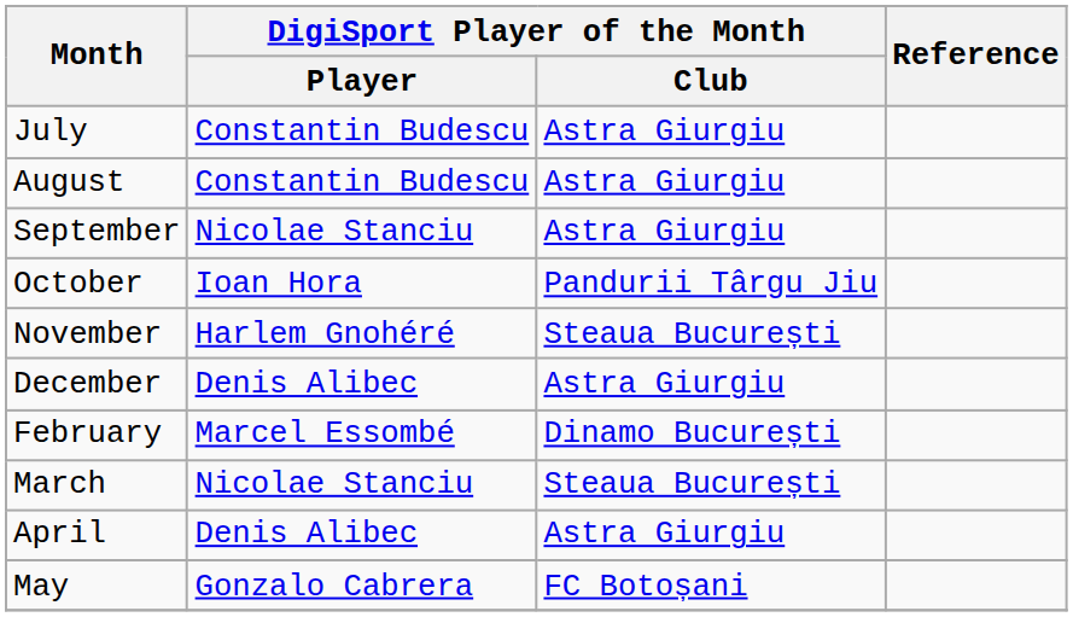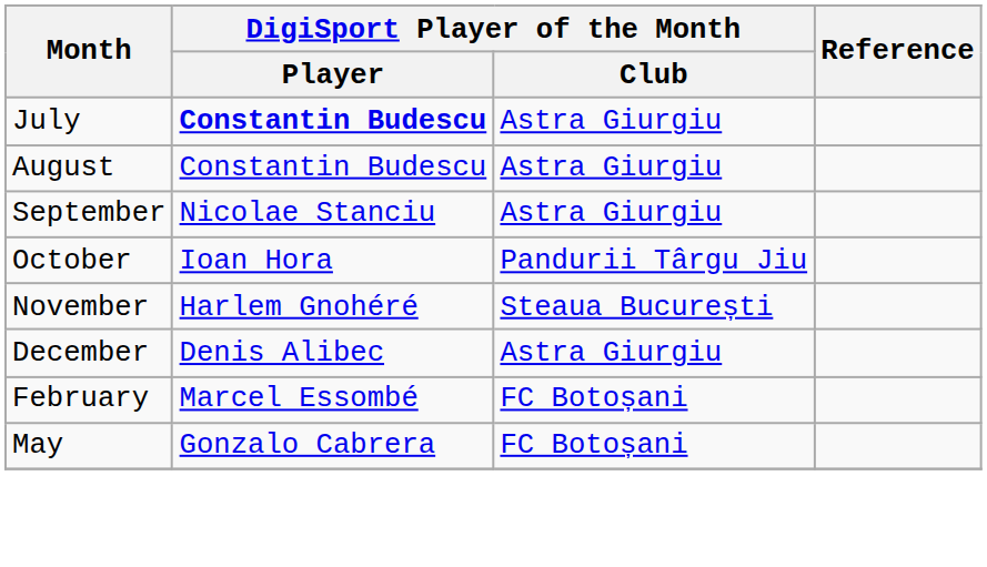July | DigiSport Player of the Month / Player: normal -> bold
February | DigiSport Player of the Month / Club: Dinamo București -> FC Botoșani
- row: March | Nicolae Stanciu | Steaua București
- row: April | Denis Alibec | Astra Giurgiu
